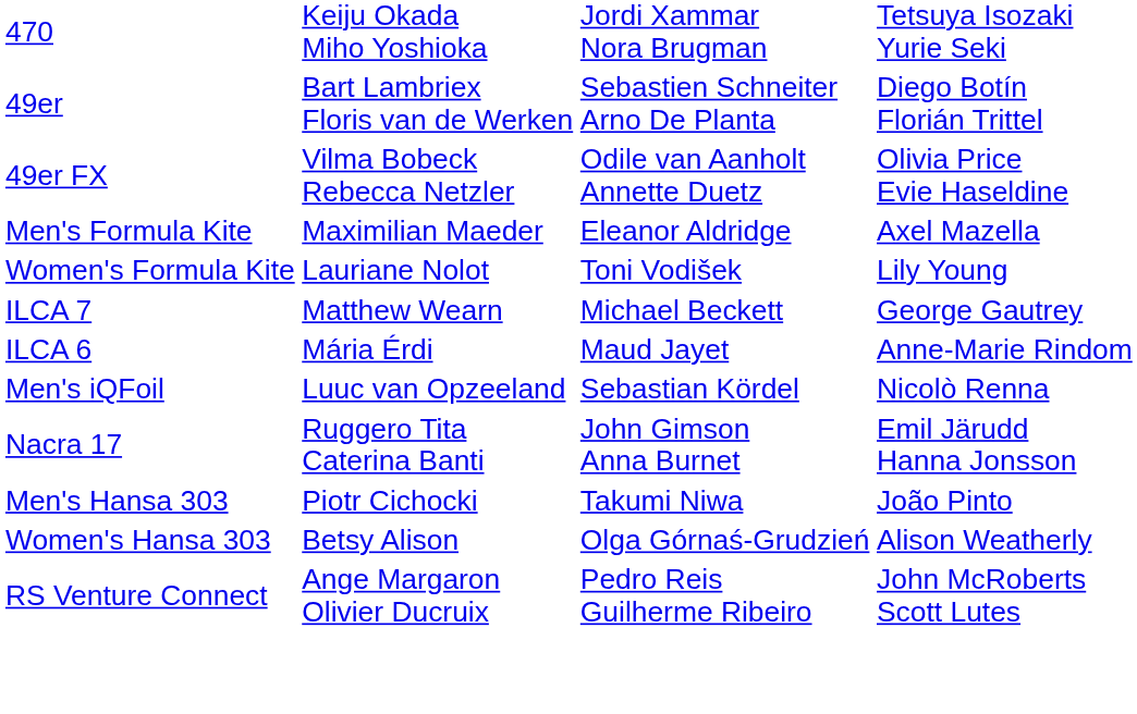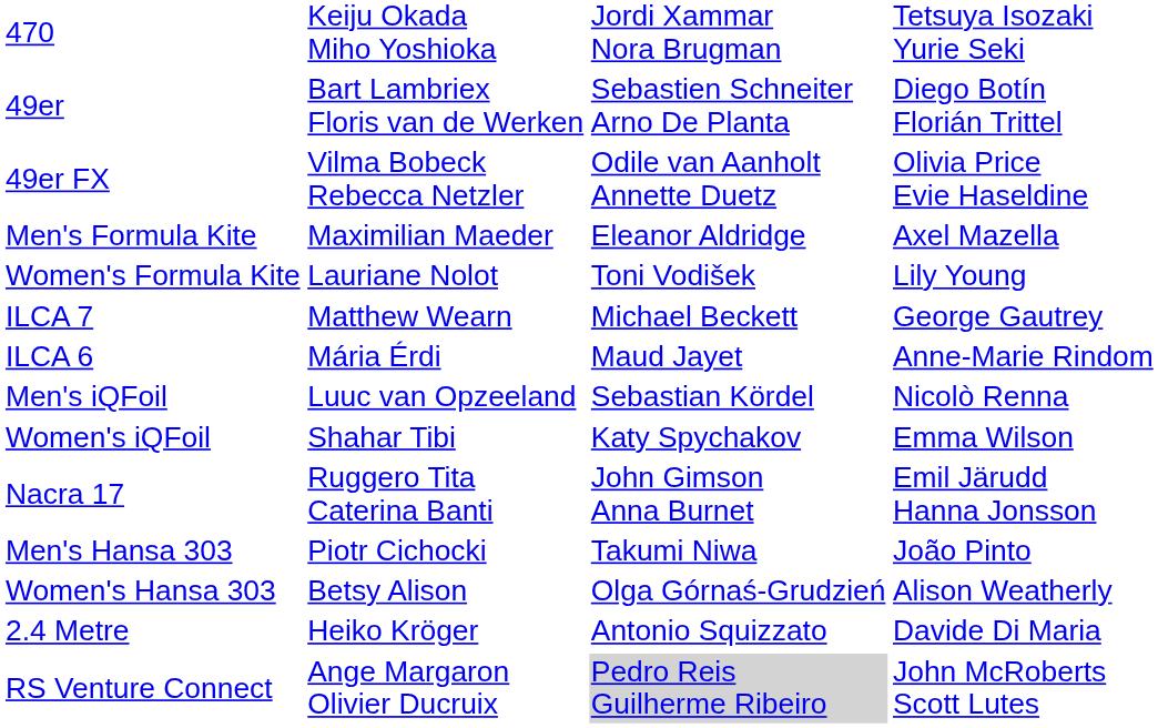+ row: Women's iQFoil | Shahar Tibi | Katy Spychakov | Emma Wilson
+ row: 2.4 Metre | Heiko Kröger | Antonio Squizzato | Davide Di Maria
RS Venture Connect | column 3: no background -> lightgrey background
